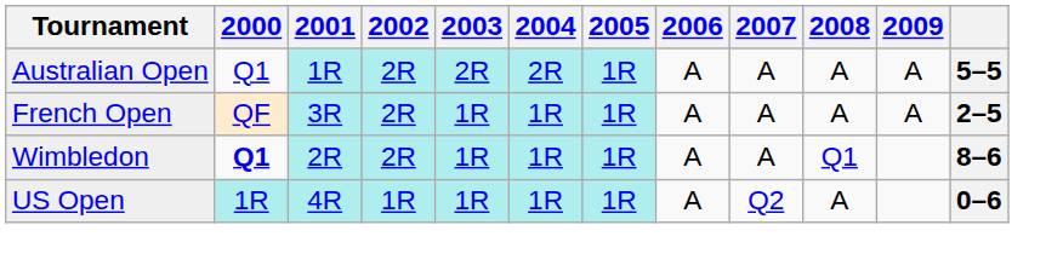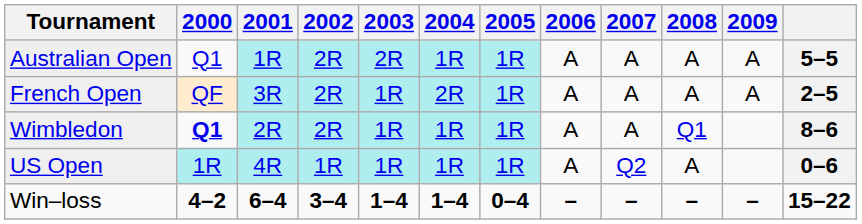Australian Open | 2004: 2R -> 1R
French Open | 2004: 1R -> 2R
+ row: Win–loss | 4–2 | 6–4 | 3–4 | 1–4 | 1–4 | 0–4 | – | – | – | – | 15–22
